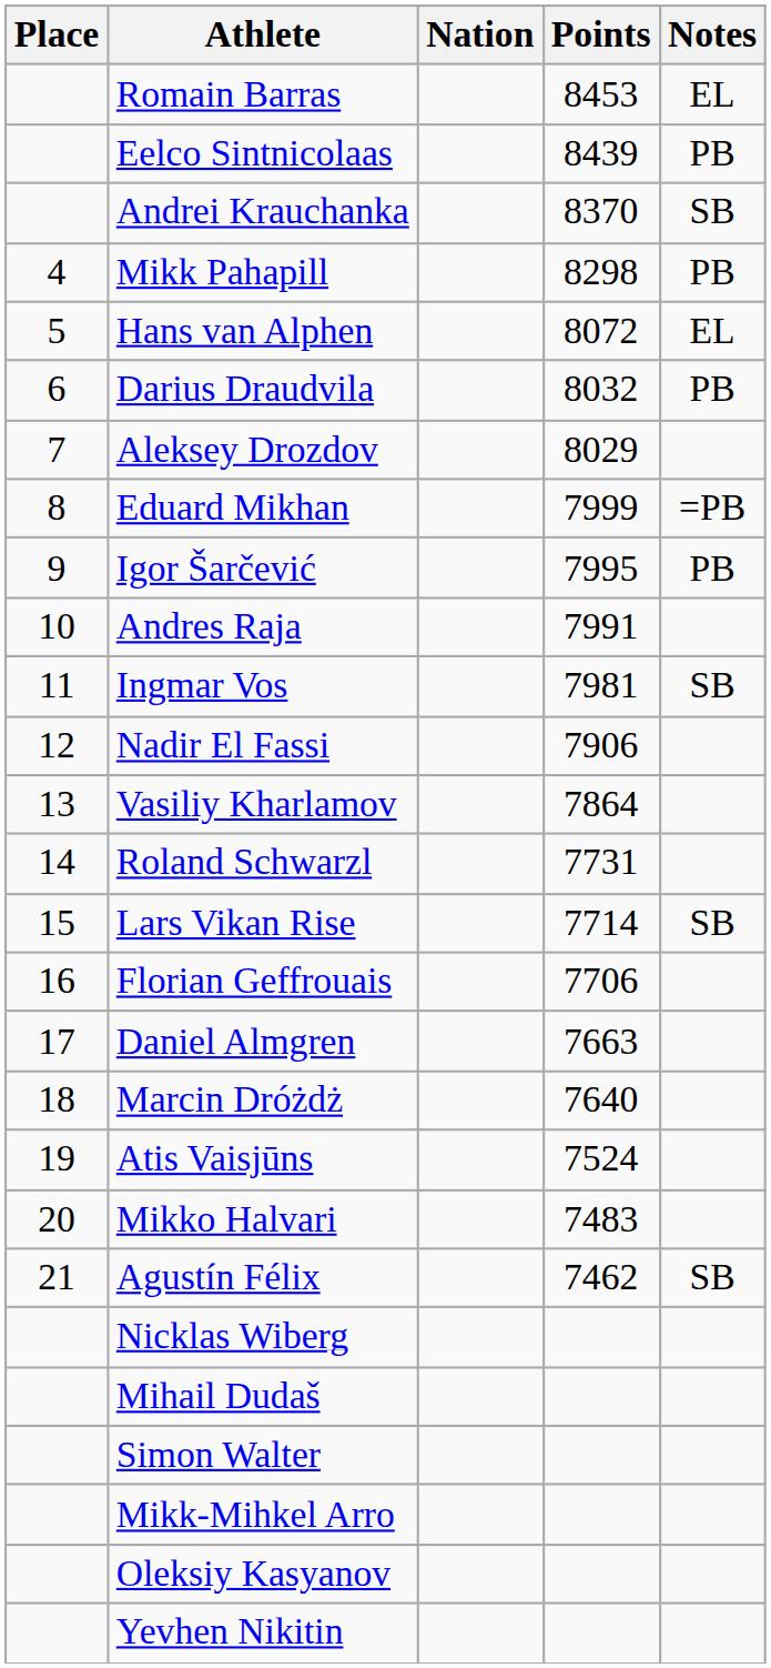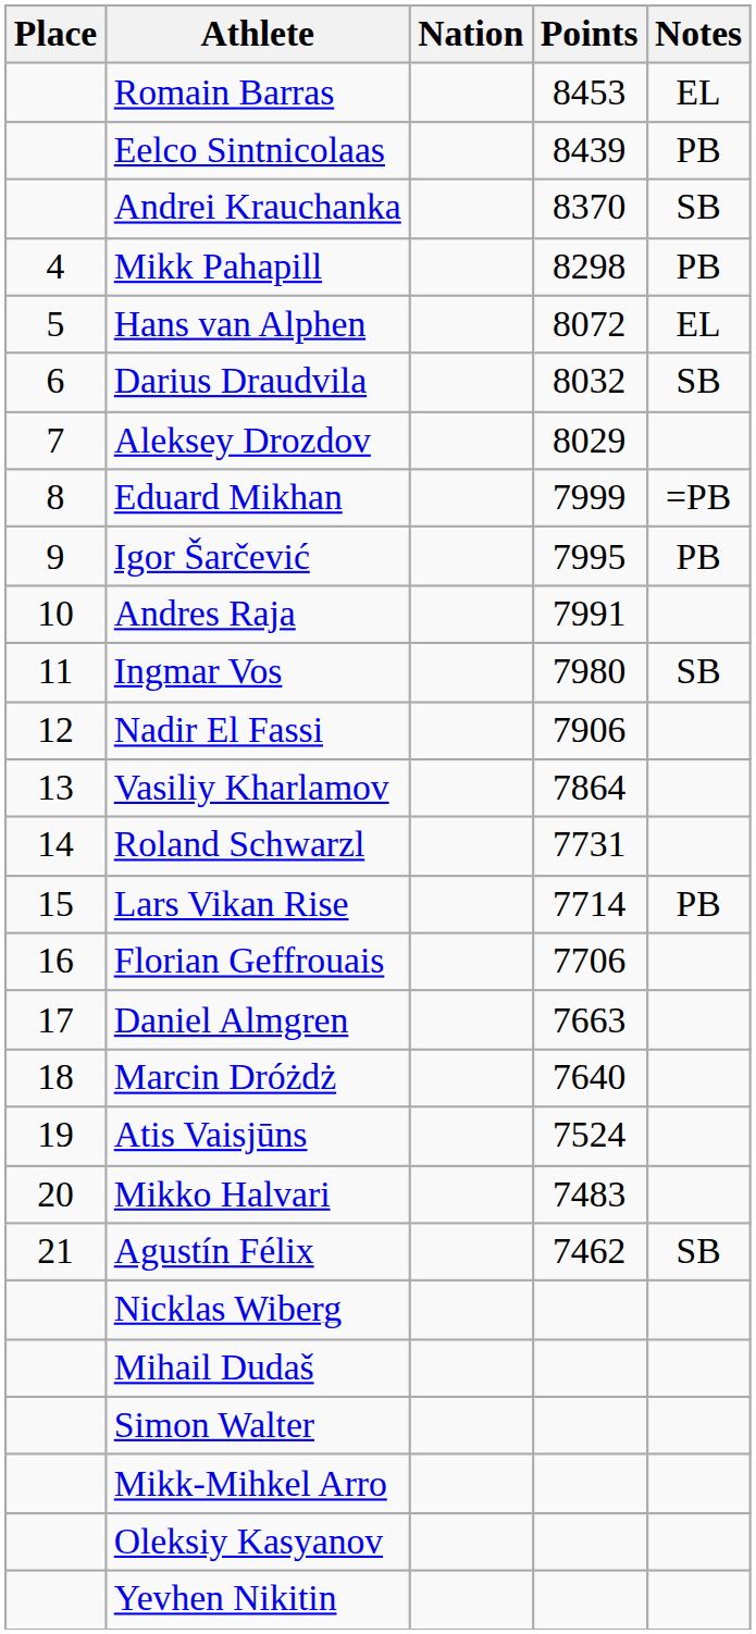Darius Draudvila | Notes: PB -> SB
Ingmar Vos | Points: 7981 -> 7980
Lars Vikan Rise | Notes: SB -> PB
